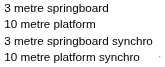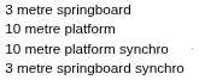rows swapped: 3 metre springboard synchro <-> 10 metre platform synchro
